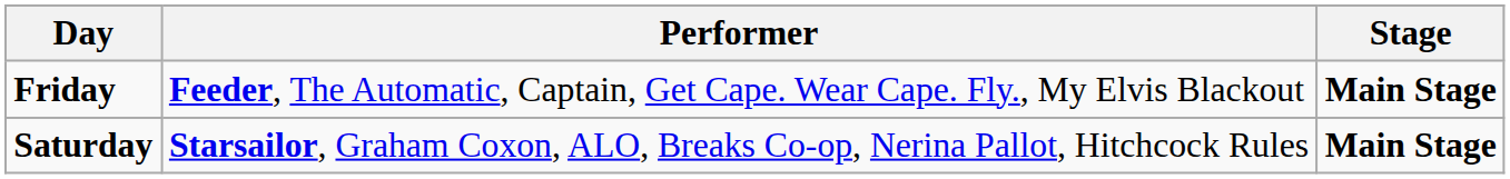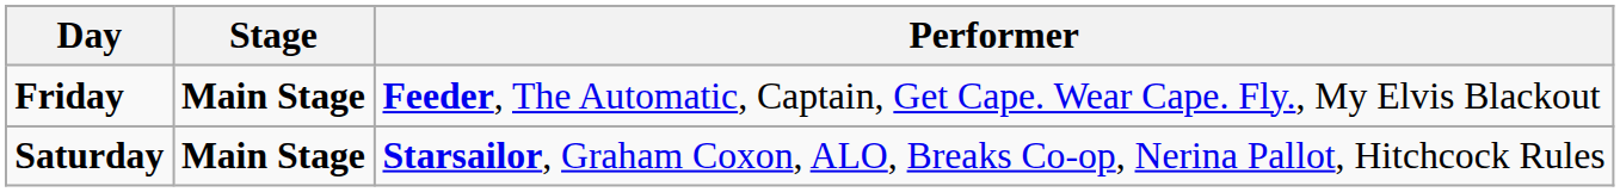columns swapped: Stage <-> Performer
